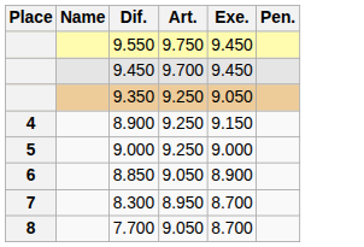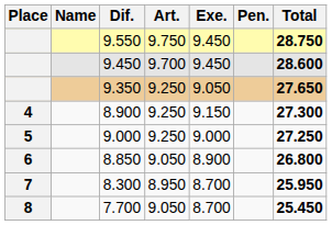+ column: Total | 28.750 | 28.600 | 27.650 | 27.300 | 27.250 | 26.800 | 25.950 | 25.450
